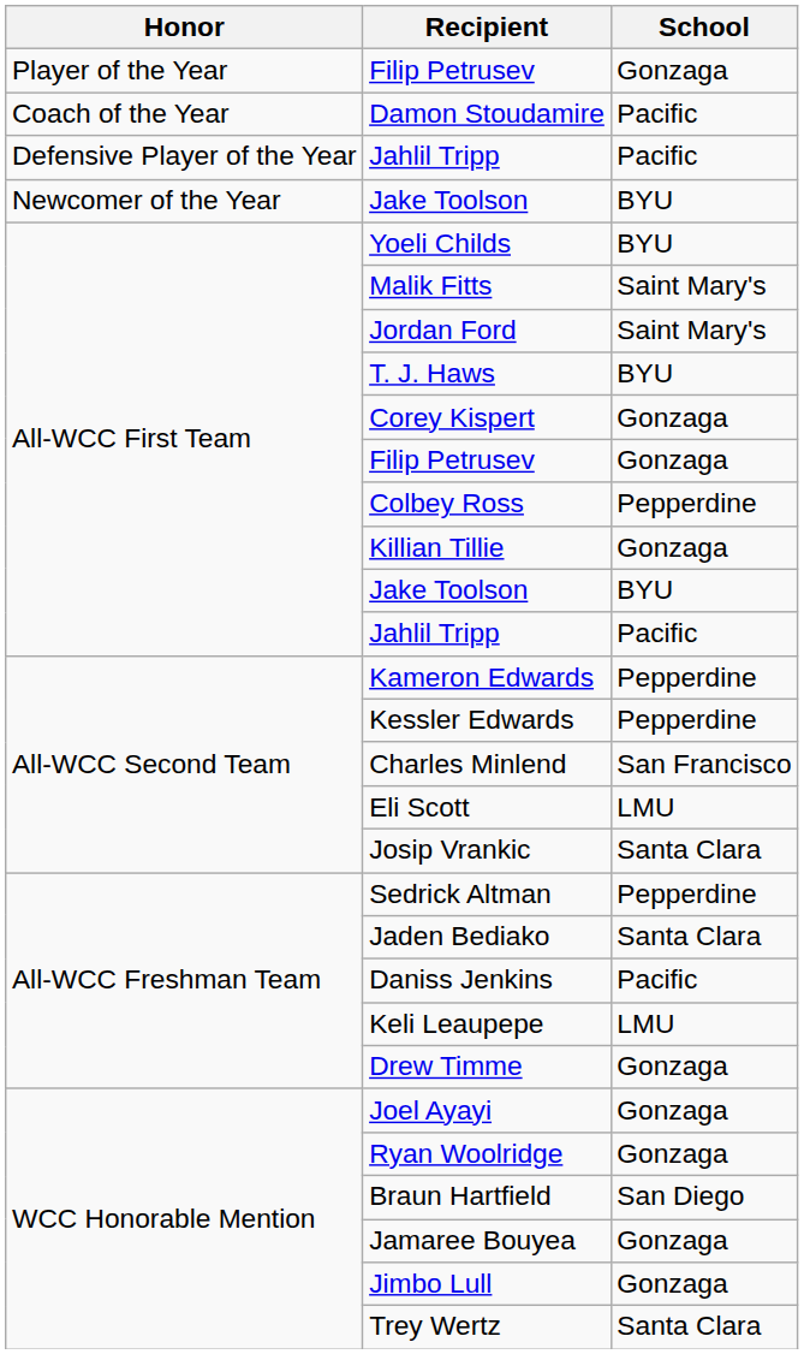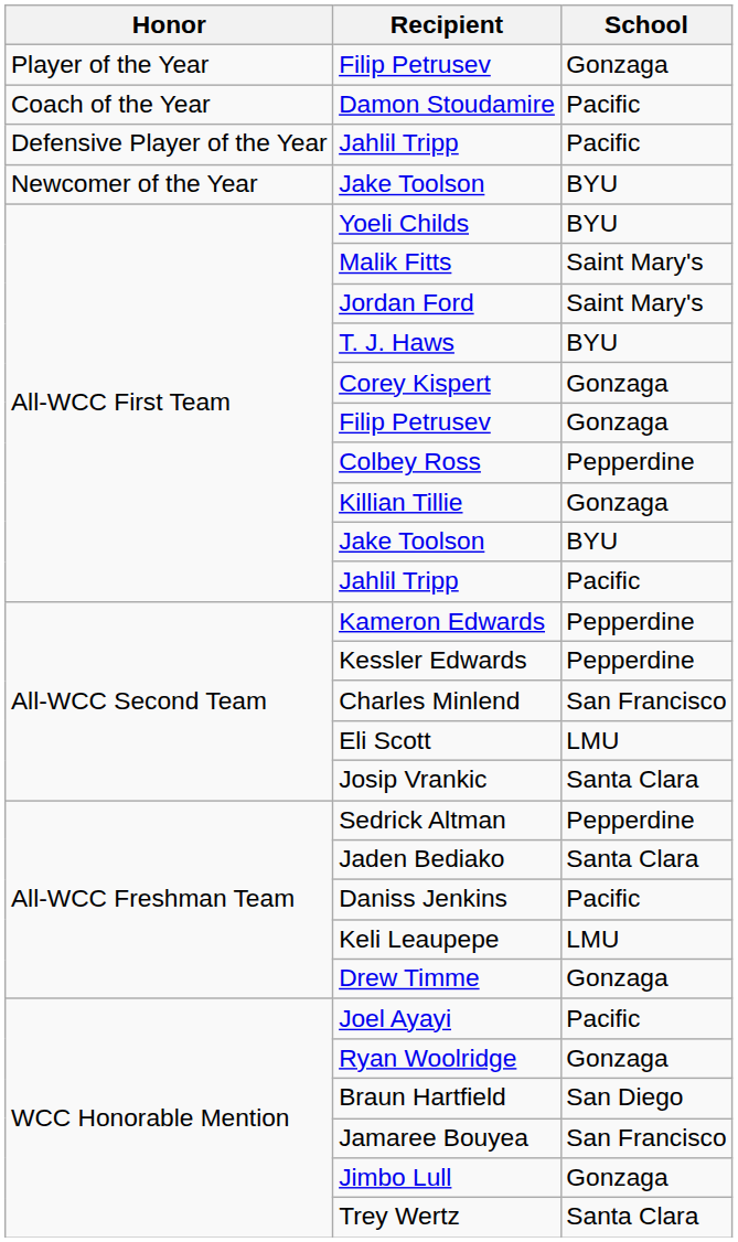Joel Ayayi | School: Gonzaga -> Pacific
Jamaree Bouyea | School: Gonzaga -> San Francisco
